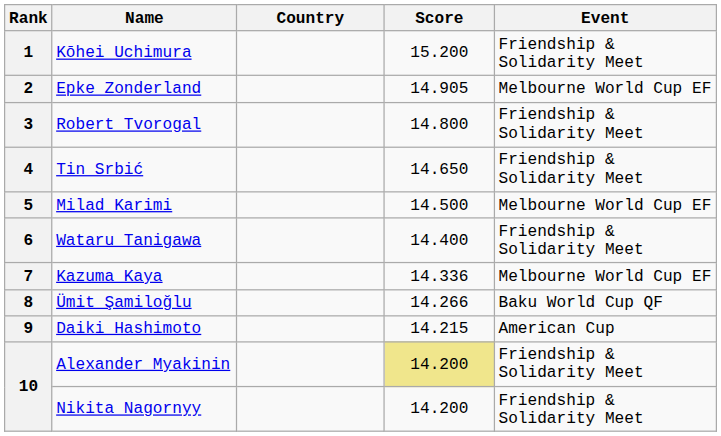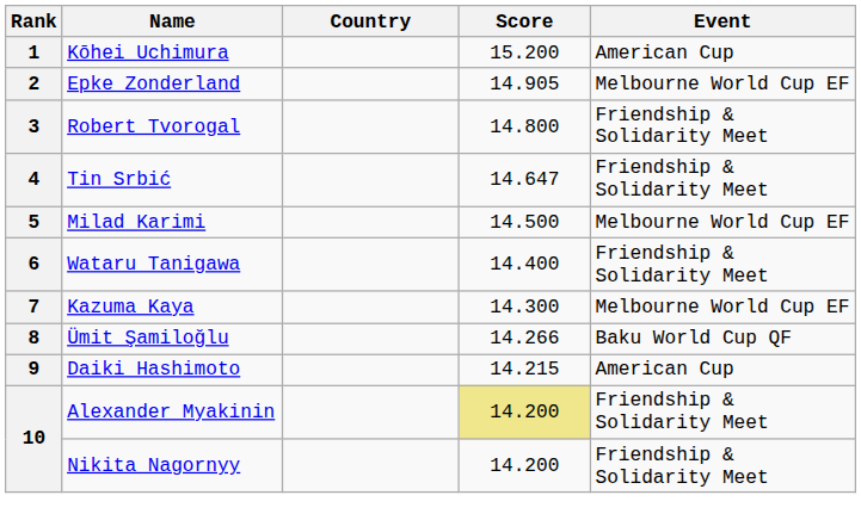1 | Event: Friendship & Solidarity Meet -> American Cup
4 | Score: 14.650 -> 14.647
7 | Score: 14.336 -> 14.300
